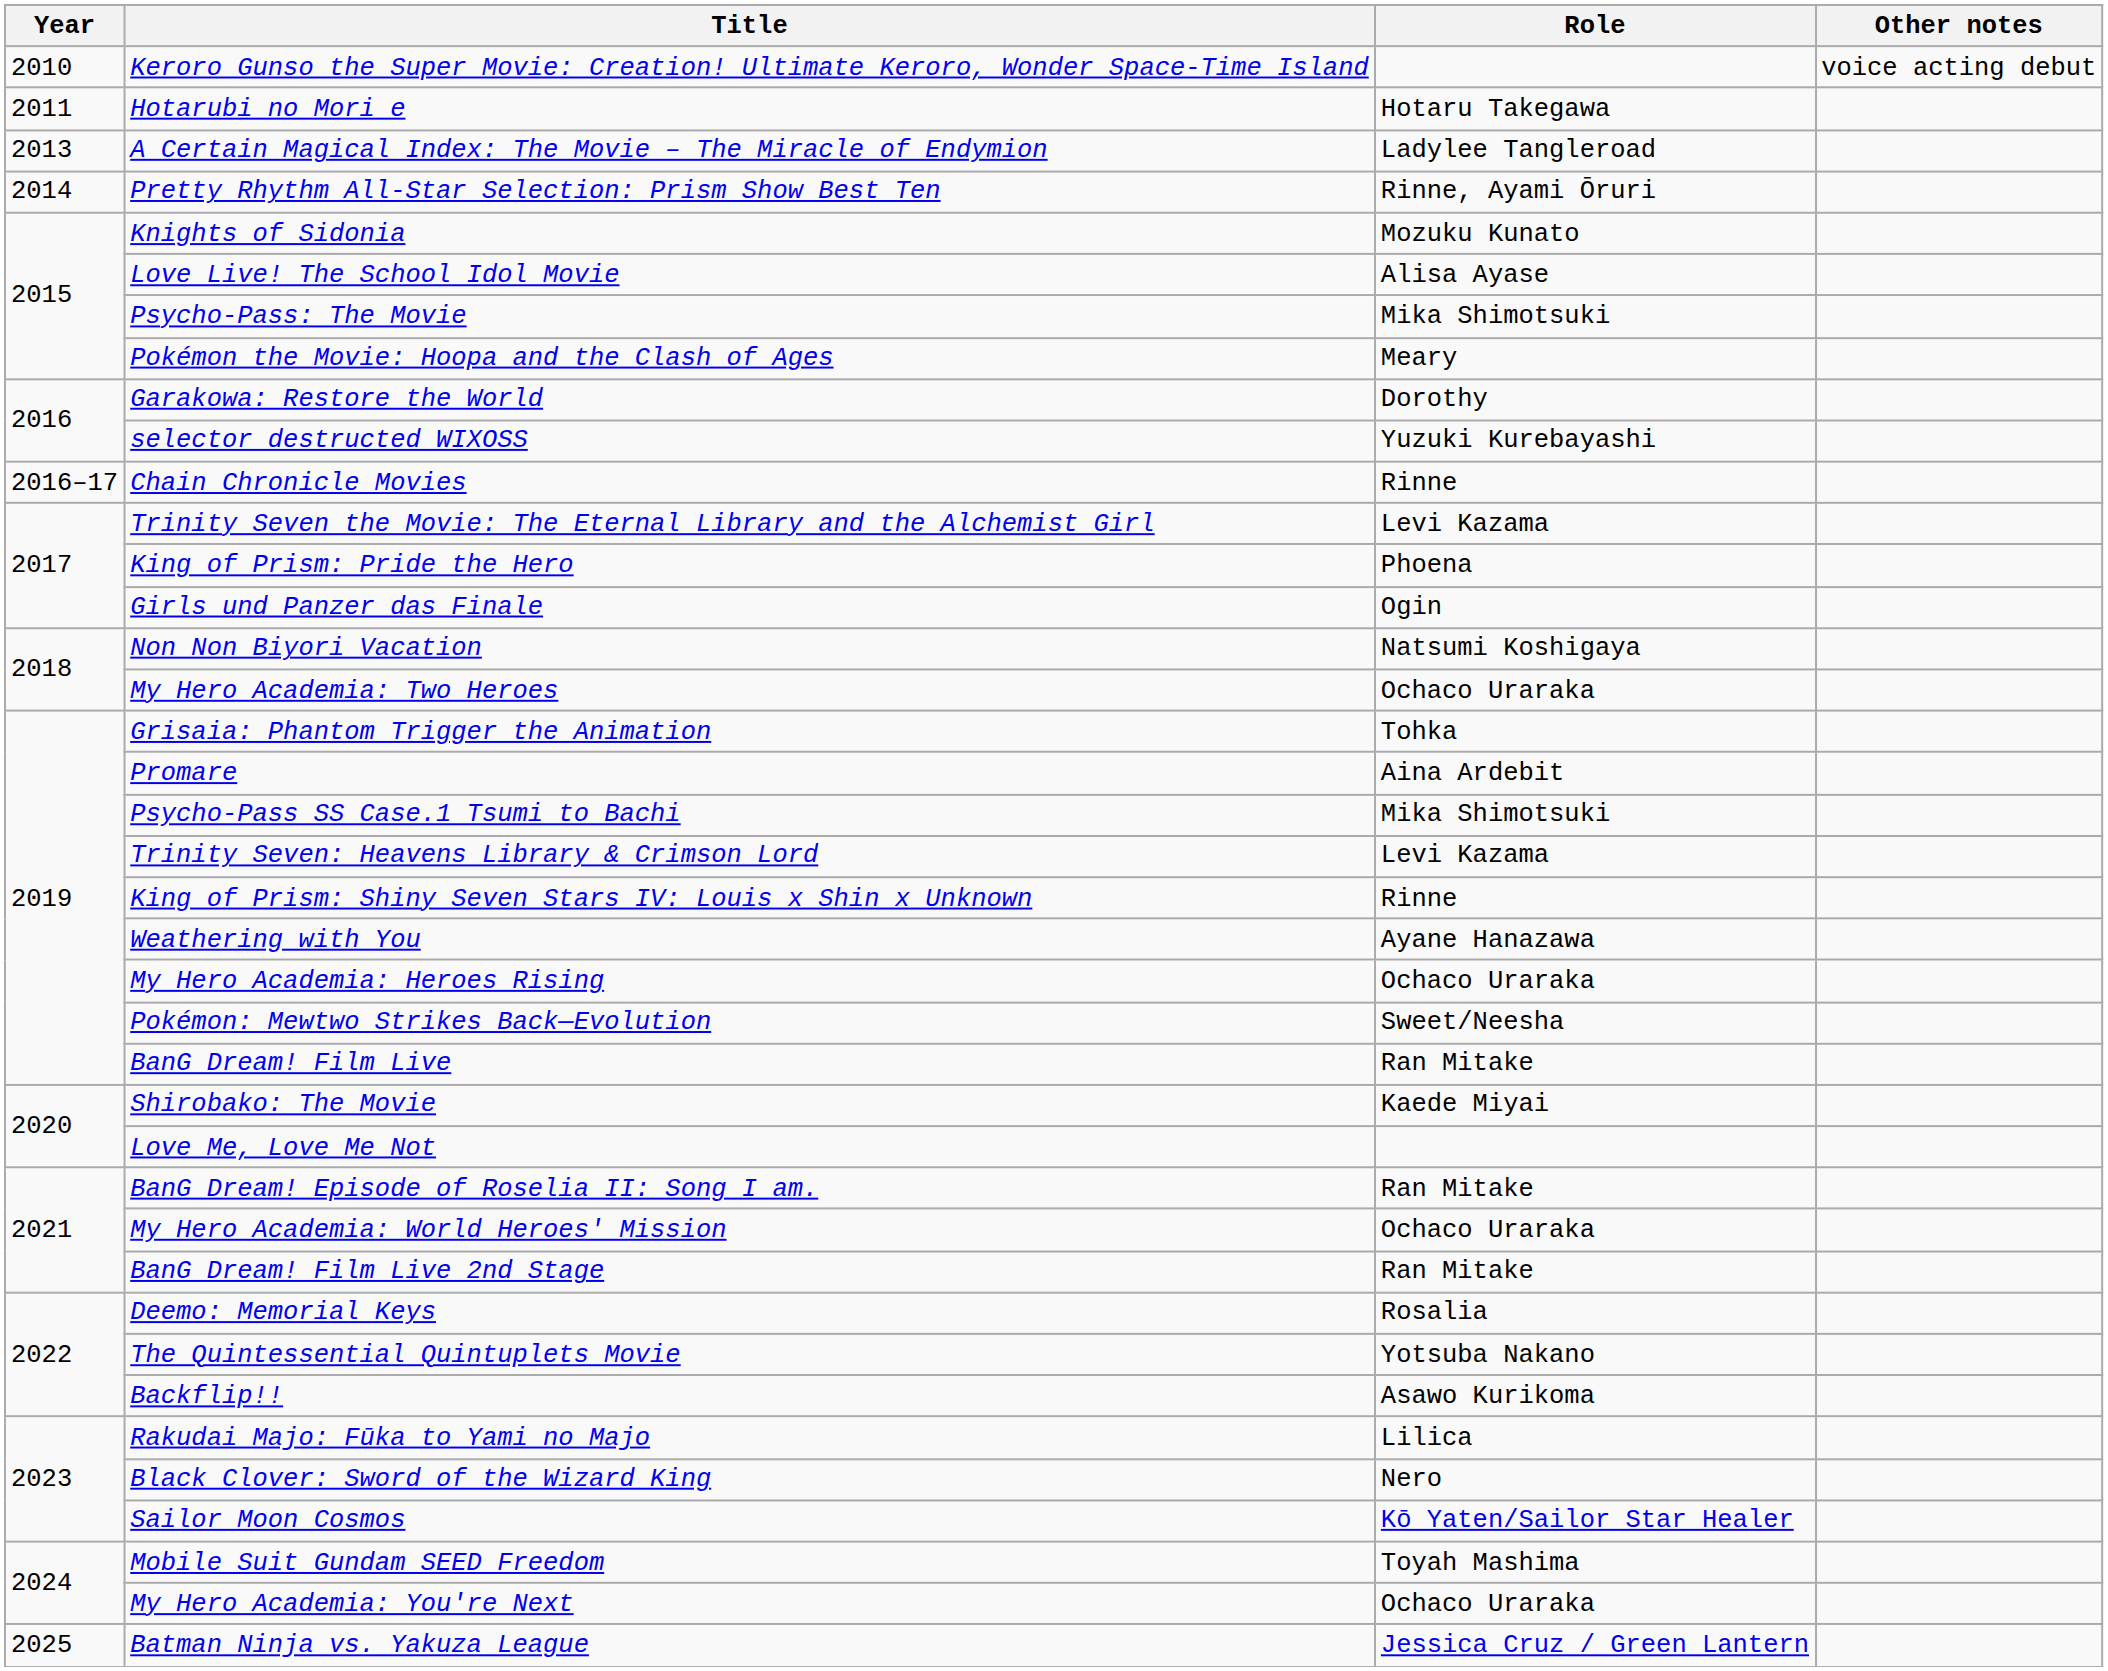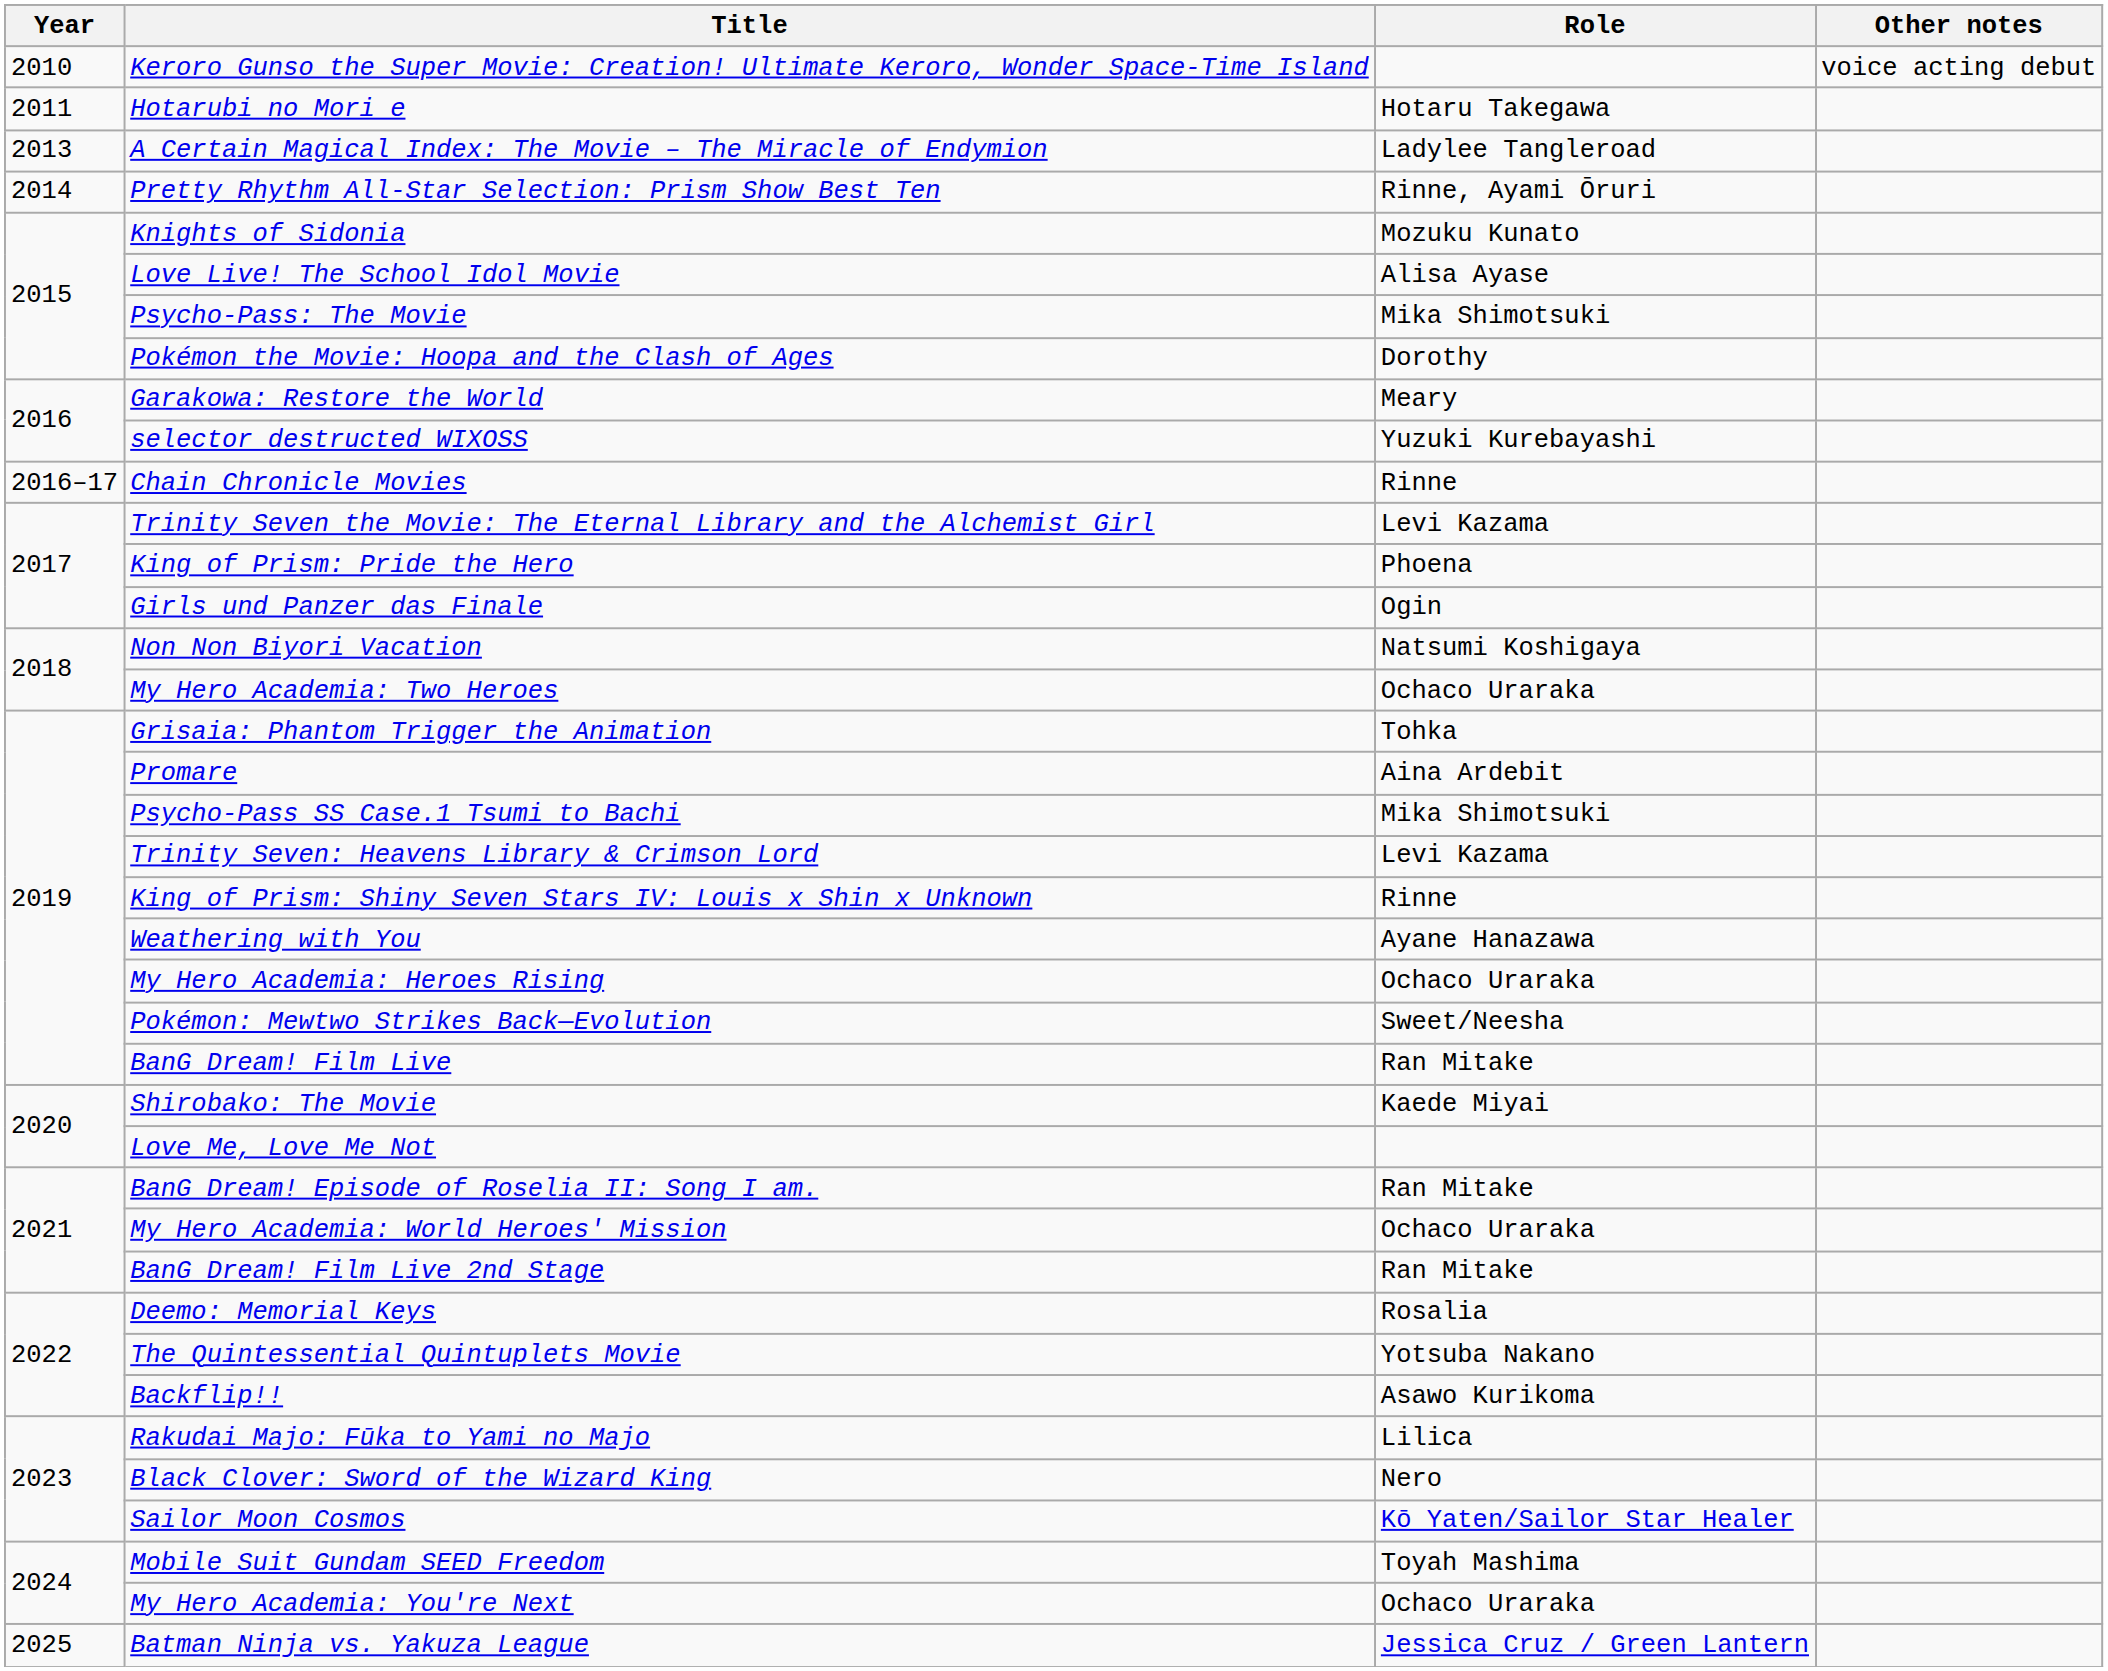Pokémon the Movie: Hoopa and the Clash of Ages | Role: Meary -> Dorothy
Garakowa: Restore the World | Role: Dorothy -> Meary
